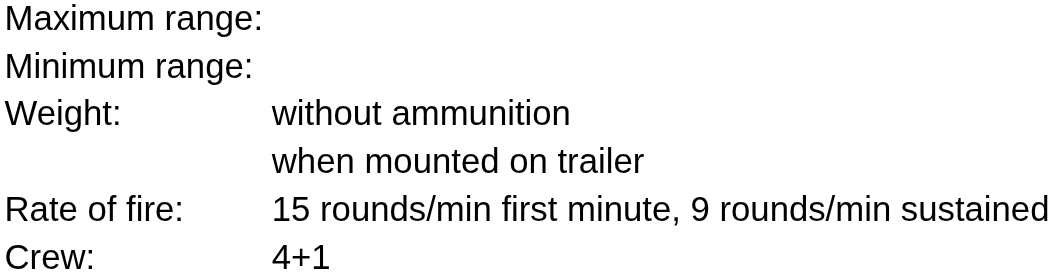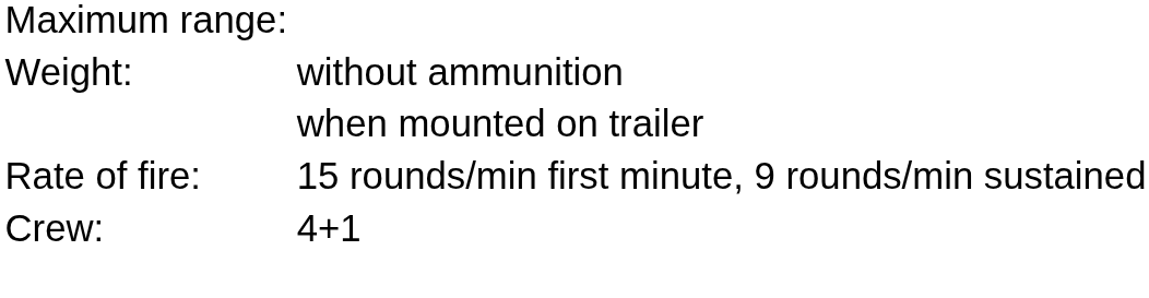- row: Minimum range:
